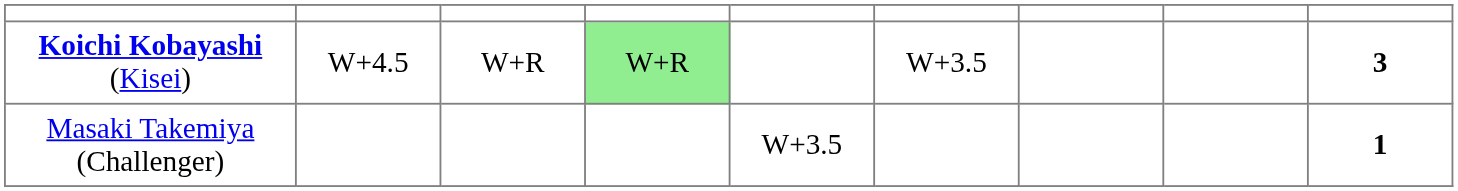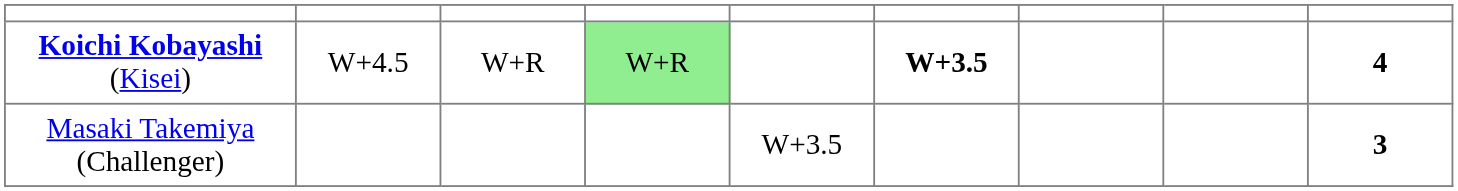Koichi Kobayashi (Kisei) | column 6: normal -> bold
Koichi Kobayashi (Kisei) | column 9: 3 -> 4
Masaki Takemiya (Challenger) | column 9: 1 -> 3
